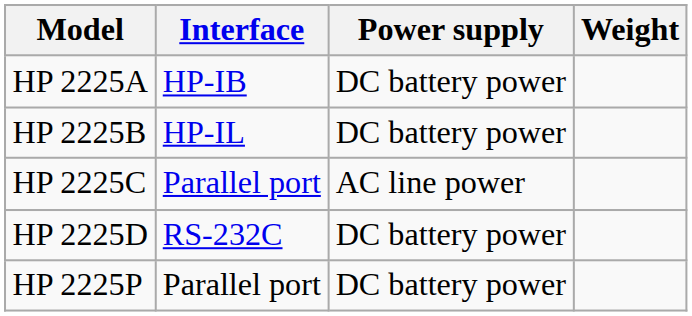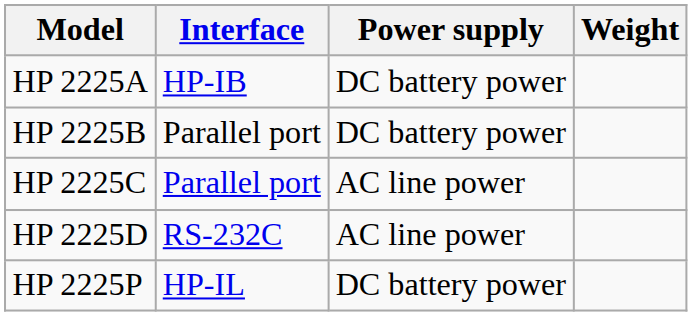HP 2225B | Interface: HP-IL -> Parallel port
HP 2225D | Power supply: DC battery power -> AC line power
HP 2225P | Interface: Parallel port -> HP-IL
